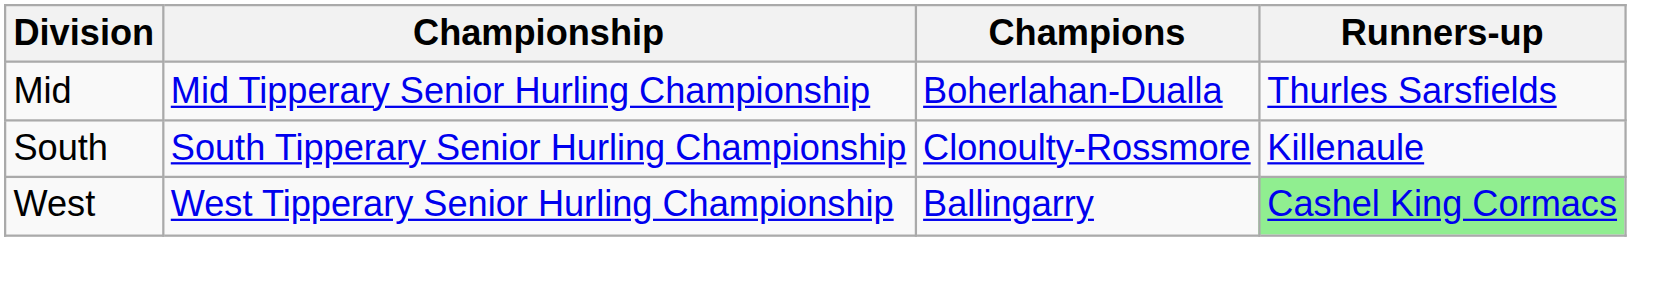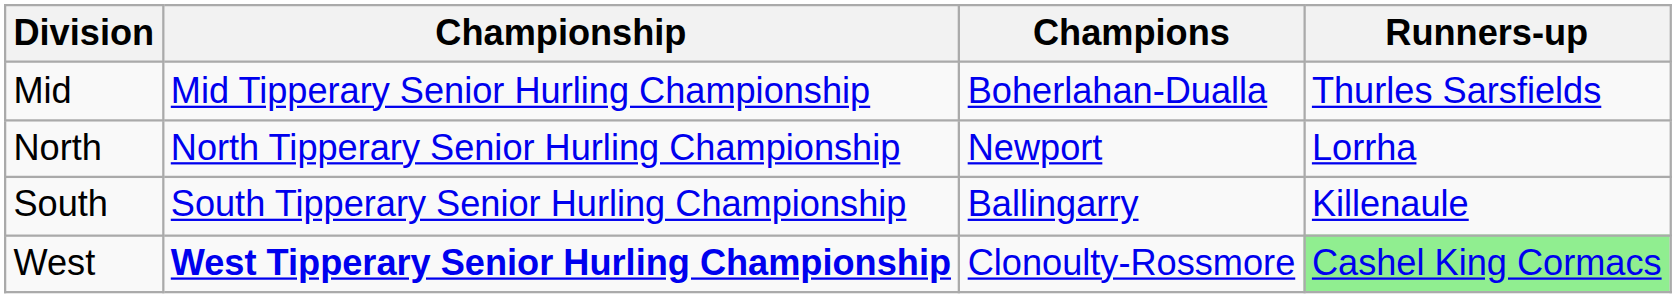+ row: North | North Tipperary Senior Hurling Championship | Newport | Lorrha
South | Champions: Clonoulty-Rossmore -> Ballingarry
West | Championship: normal -> bold
West | Champions: Ballingarry -> Clonoulty-Rossmore
